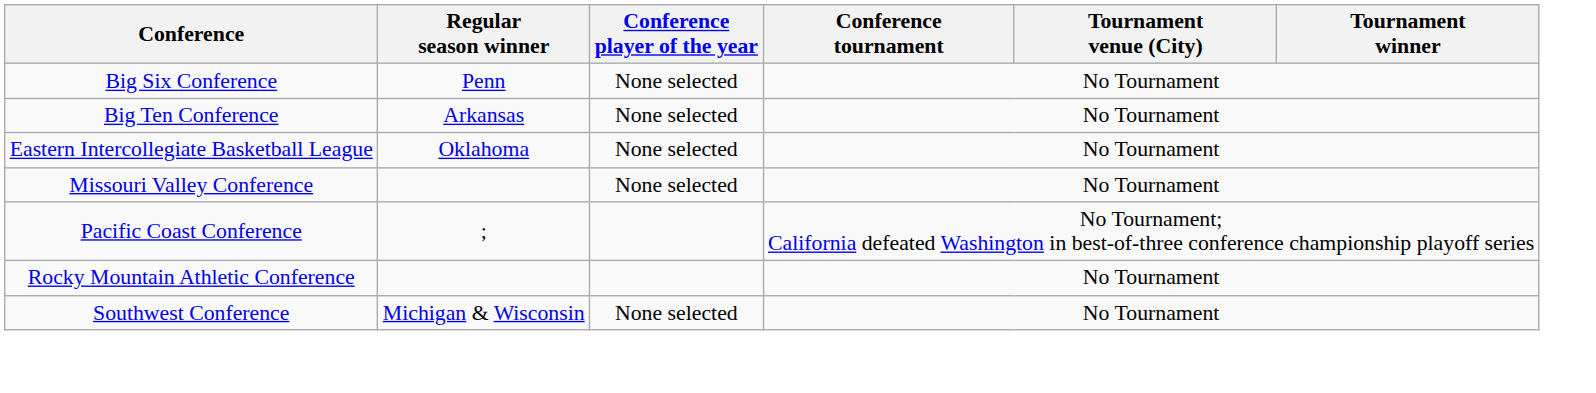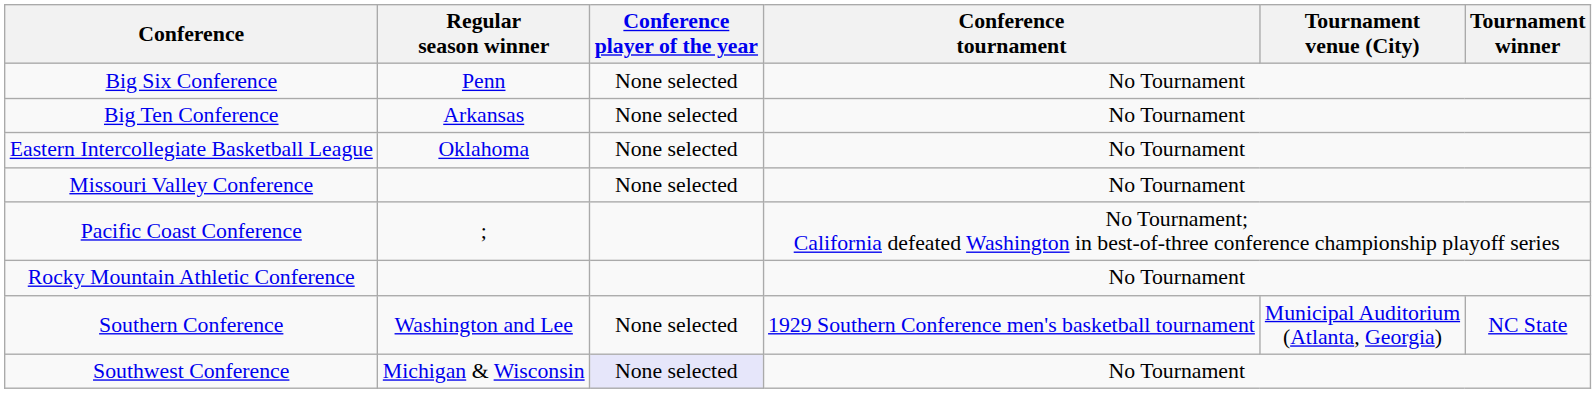+ row: Southern Conference | Washington and Lee | None selected | 1929 Southern Conference men's basketball tournament | Municipal Auditorium (Atlanta, Georgia) | NC State
Southwest Conference | Conference player of the year: no background -> lavender background
